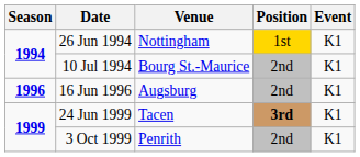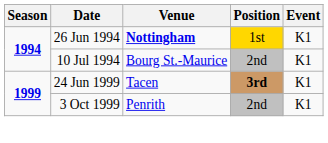26 Jun 1994 | Venue: normal -> bold
- row: 1996 | 16 Jun 1996 | Augsburg | 2nd | K1
